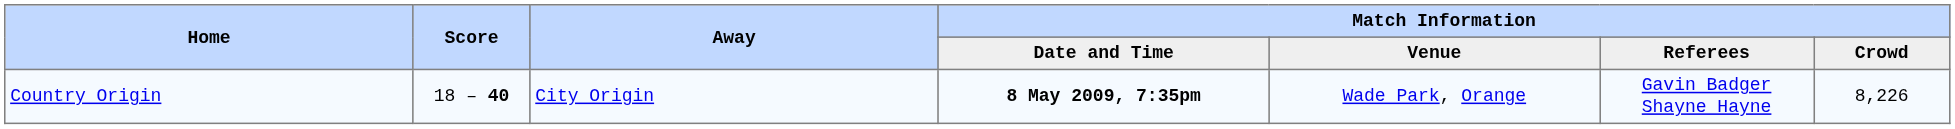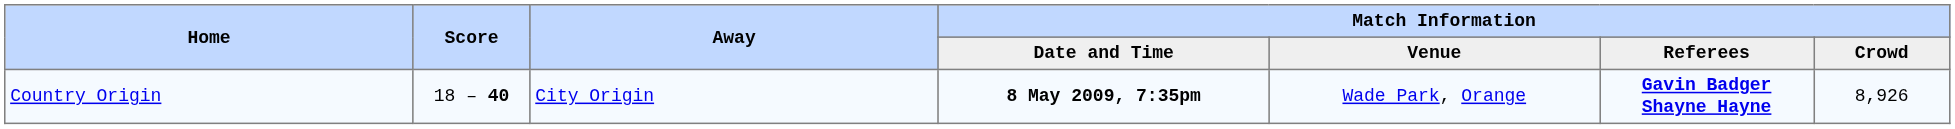Country Origin | Match Information / Referees: normal -> bold
Country Origin | Match Information / Crowd: 8,226 -> 8,926
